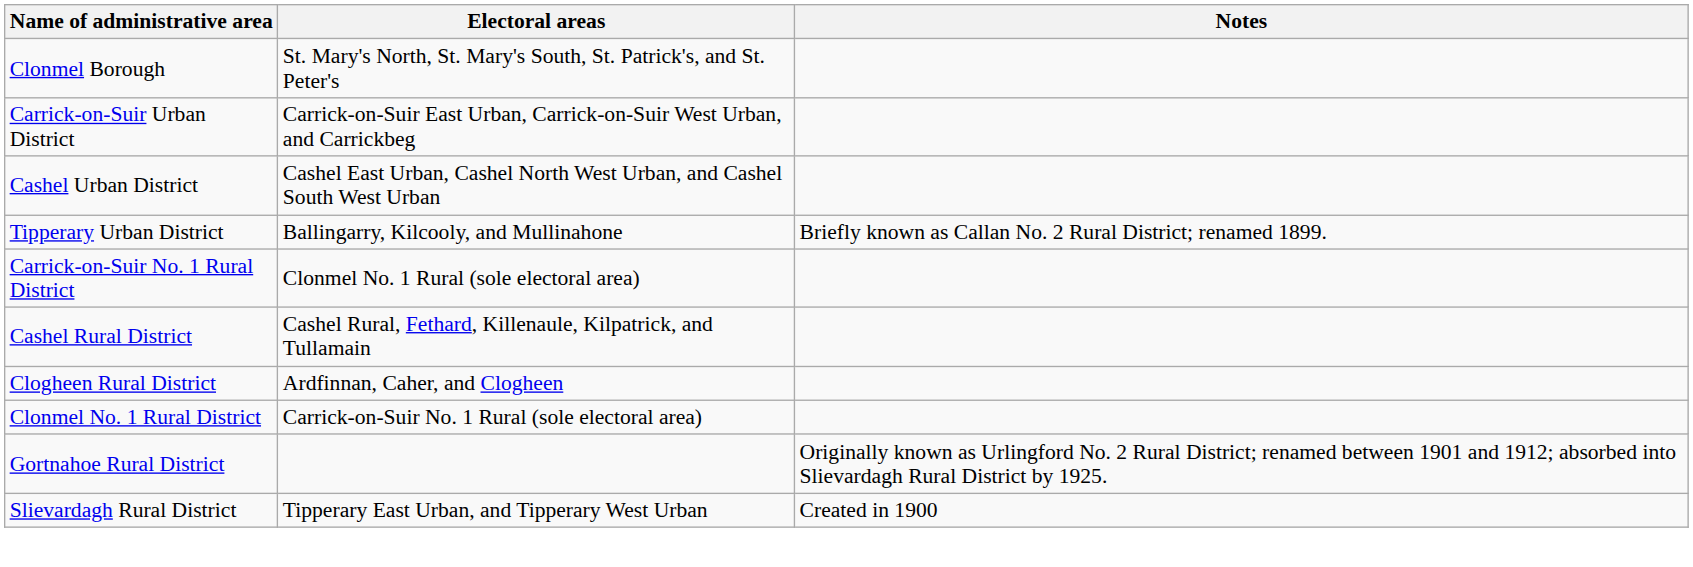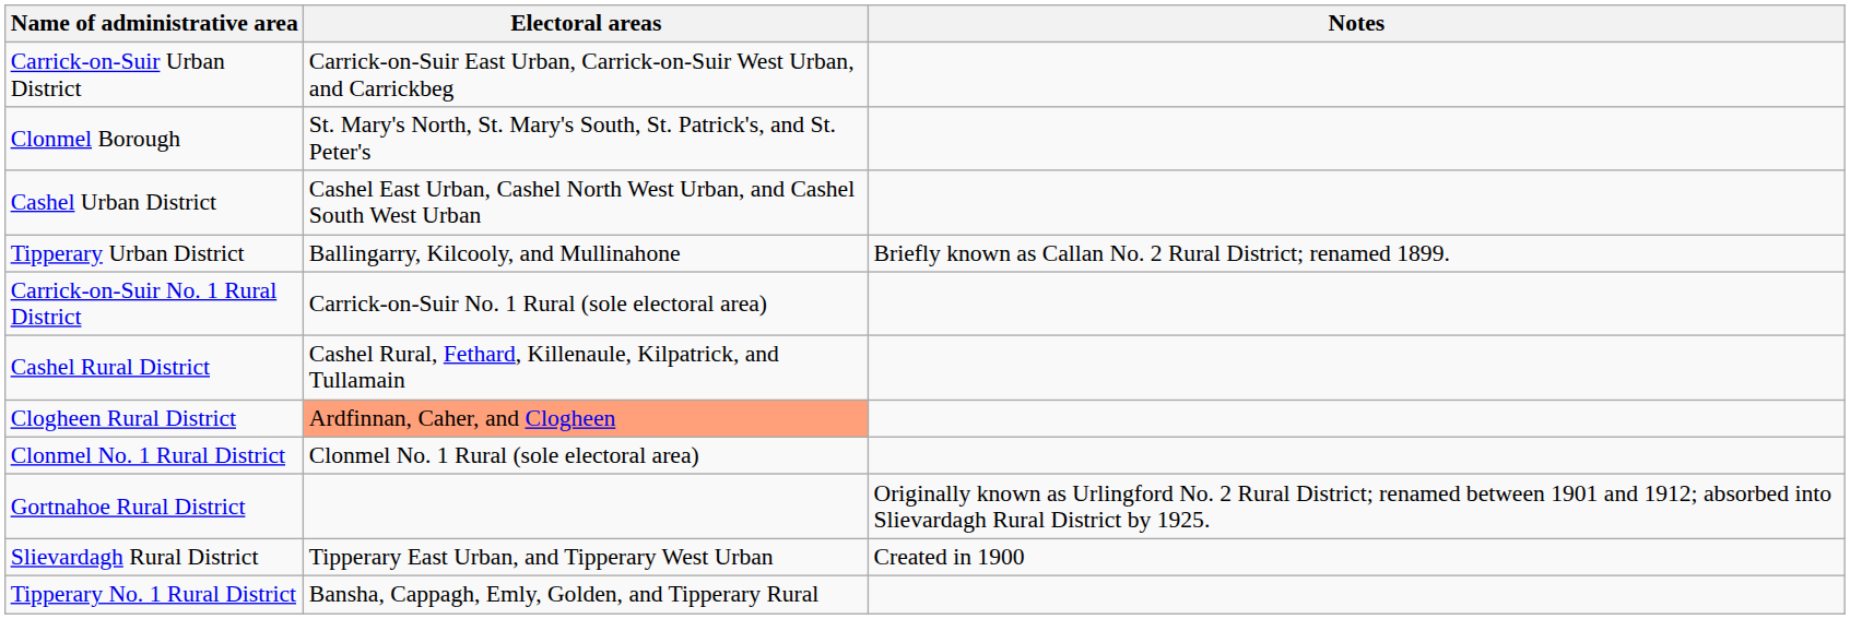rows swapped: Clonmel Borough <-> Carrick-on-Suir Urban District
Carrick-on-Suir No. 1 Rural District | Electoral areas: Clonmel No. 1 Rural (sole electoral area) -> Carrick-on-Suir No. 1 Rural (sole electoral area)
Clogheen Rural District | Electoral areas: no background -> lightsalmon background
Clonmel No. 1 Rural District | Electoral areas: Carrick-on-Suir No. 1 Rural (sole electoral area) -> Clonmel No. 1 Rural (sole electoral area)
+ row: Tipperary No. 1 Rural District | Bansha, Cappagh, Emly, Golden, and Tipperary Rural
